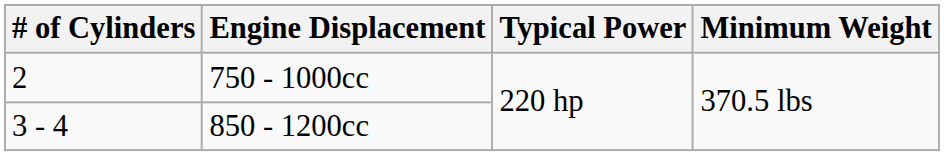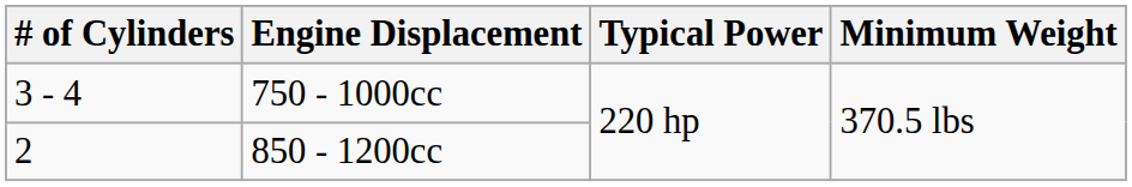750 - 1000cc | # of Cylinders: 2 -> 3 - 4
850 - 1200cc | # of Cylinders: 3 - 4 -> 2
